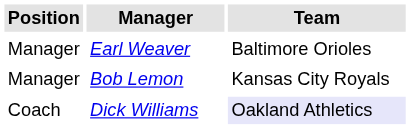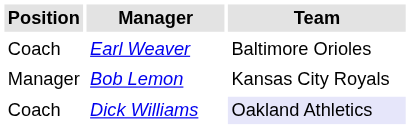Earl Weaver | Position: Manager -> Coach
